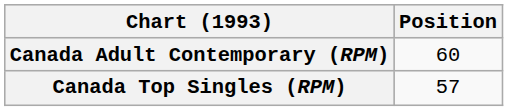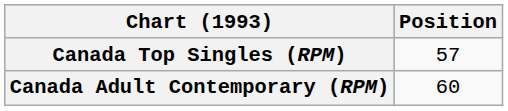rows swapped: Canada Top Singles (RPM) <-> Canada Adult Contemporary (RPM)
